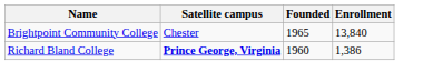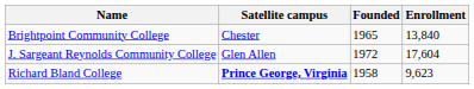+ row: J. Sargeant Reynolds Community College | Glen Allen | 1972 | 17,604
Richard Bland College | Founded: 1960 -> 1958
Richard Bland College | Enrollment: 1,386 -> 9,623
